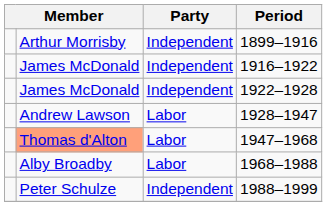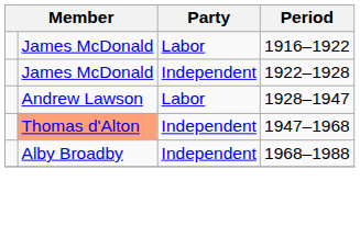- row: Arthur Morrisby | Independent | 1899–1916
1916–1922 | Party: Independent -> Labor
1947–1968 | Party: Labor -> Independent
1968–1988 | Party: Labor -> Independent
- row: Peter Schulze | Independent | 1988–1999
